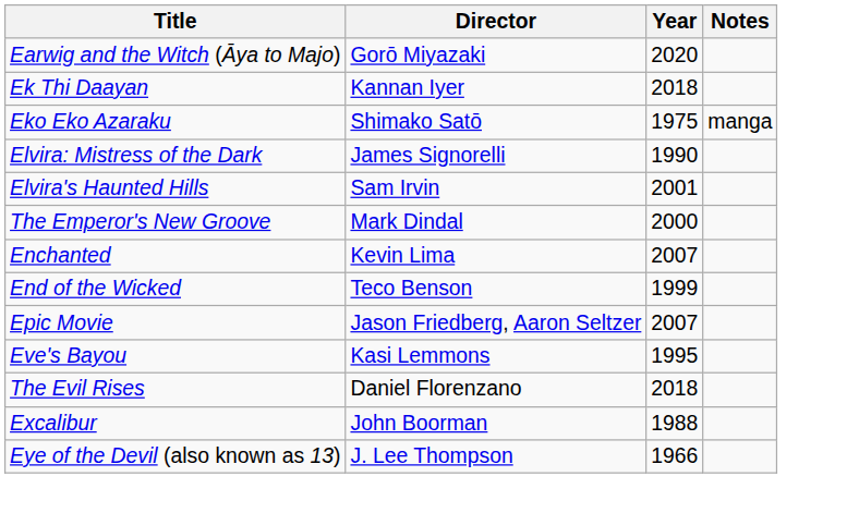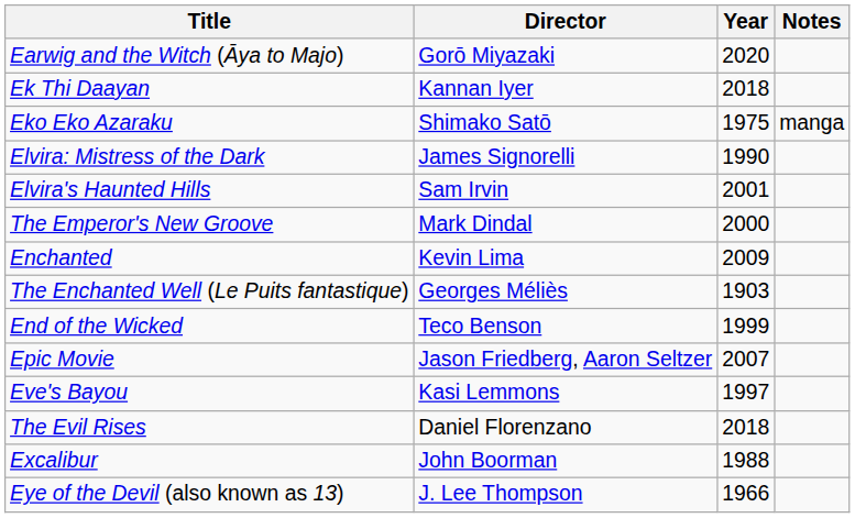Enchanted | Year: 2007 -> 2009
+ row: The Enchanted Well (Le Puits fantastique) | Georges Méliès | 1903
Eve's Bayou | Year: 1995 -> 1997
